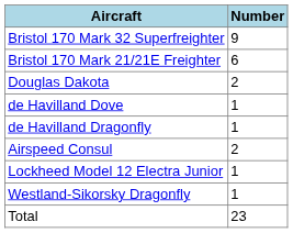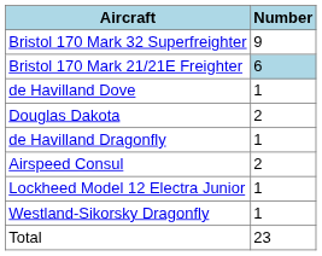Bristol 170 Mark 21/21E Freighter | Number: no background -> lightblue background
rows swapped: Douglas Dakota <-> de Havilland Dove
